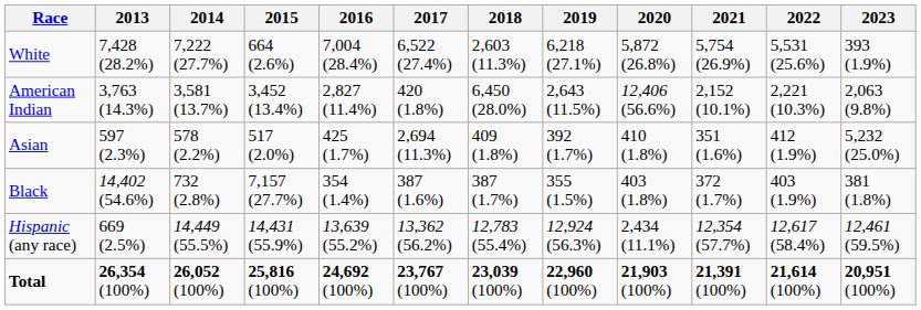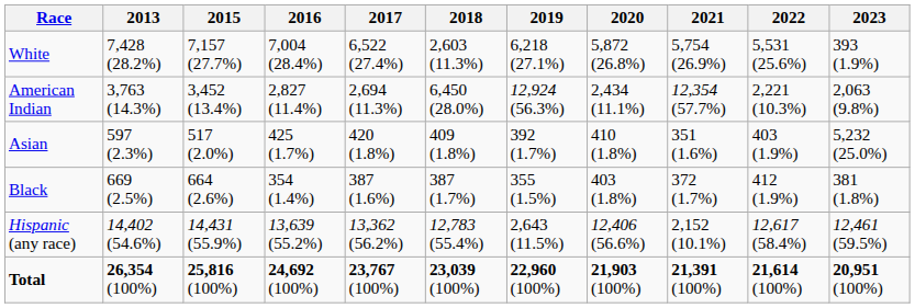- column: 2014 | 7,222 (27.7%) | 3,581 (13.7%) | 578 (2.2%) | 732 (2.8%) | 14,449 (55.5%) | 26,052 (100%)
White | 2015: 664 (2.6%) -> 7,157 (27.7%)
American Indian | 2017: 420 (1.8%) -> 2,694 (11.3%)
American Indian | 2019: 2,643 (11.5%) -> 12,924 (56.3%)
American Indian | 2020: 12,406 (56.6%) -> 2,434 (11.1%)
American Indian | 2021: 2,152 (10.1%) -> 12,354 (57.7%)
Asian | 2017: 2,694 (11.3%) -> 420 (1.8%)
Asian | 2022: 412 (1.9%) -> 403 (1.9%)
Black | 2013: 14,402 (54.6%) -> 669 (2.5%)
Black | 2015: 7,157 (27.7%) -> 664 (2.6%)
Black | 2022: 403 (1.9%) -> 412 (1.9%)
Hispanic (any race) | 2013: 669 (2.5%) -> 14,402 (54.6%)
Hispanic (any race) | 2019: 12,924 (56.3%) -> 2,643 (11.5%)
Hispanic (any race) | 2020: 2,434 (11.1%) -> 12,406 (56.6%)
Hispanic (any race) | 2021: 12,354 (57.7%) -> 2,152 (10.1%)
